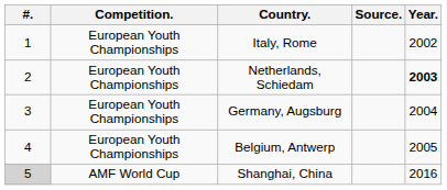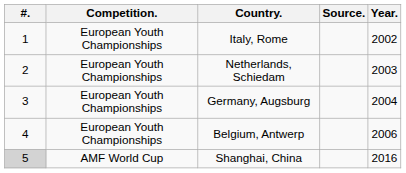Netherlands, Schiedam | Year.: bold -> normal
Belgium, Antwerp | Year.: 2005 -> 2006
